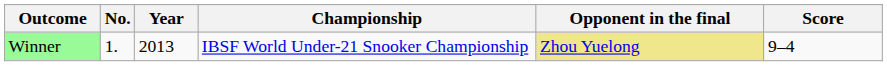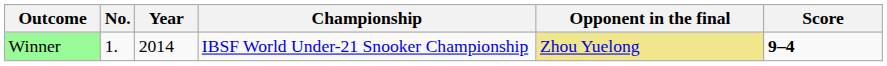Winner | Year: 2013 -> 2014
Winner | Score: normal -> bold
